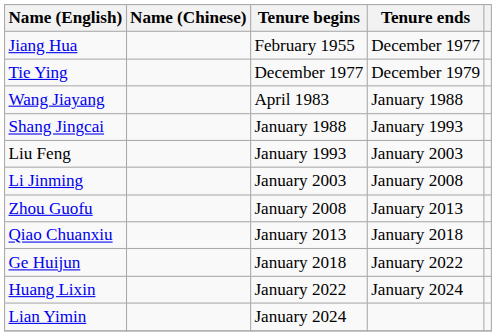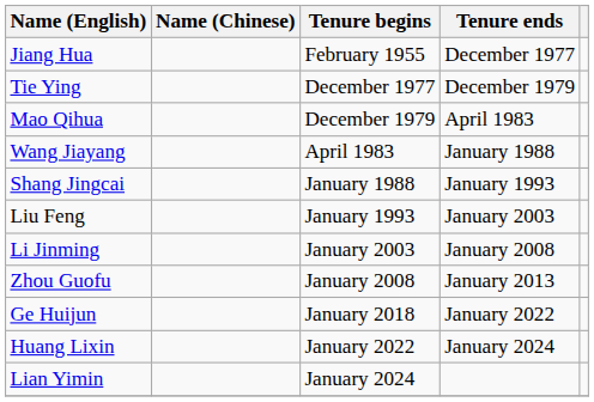+ row: Mao Qihua | December 1979 | April 1983
- row: Qiao Chuanxiu | January 2013 | January 2018
